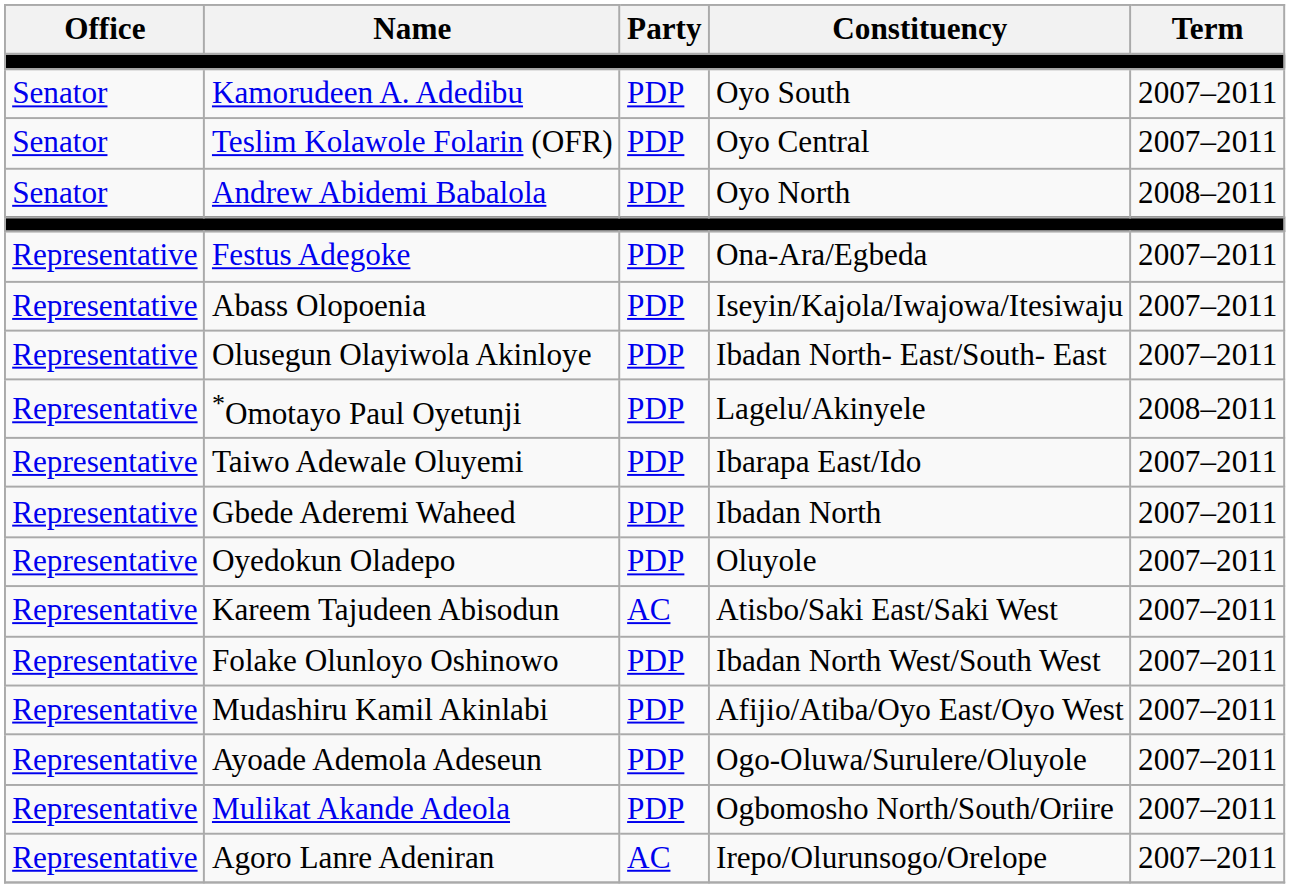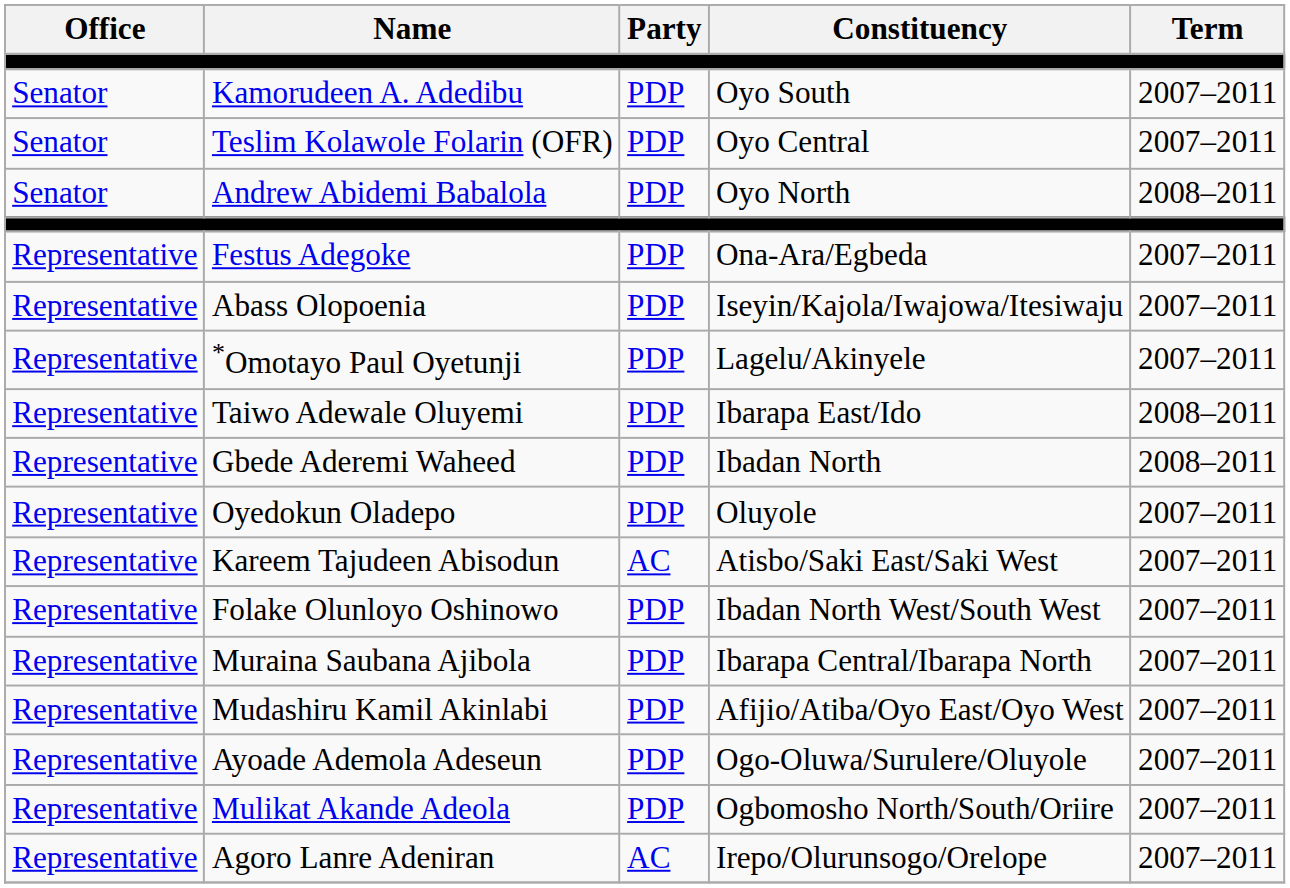- row: Representative | Olusegun Olayiwola Akinloye | PDP | Ibadan North- East/South- East | 2007–2011
*Omotayo Paul Oyetunji | Term: 2008–2011 -> 2007–2011
Taiwo Adewale Oluyemi | Term: 2007–2011 -> 2008–2011
Gbede Aderemi Waheed | Term: 2007–2011 -> 2008–2011
+ row: Representative | Muraina Saubana Ajibola | PDP | Ibarapa Central/Ibarapa North | 2007–2011
